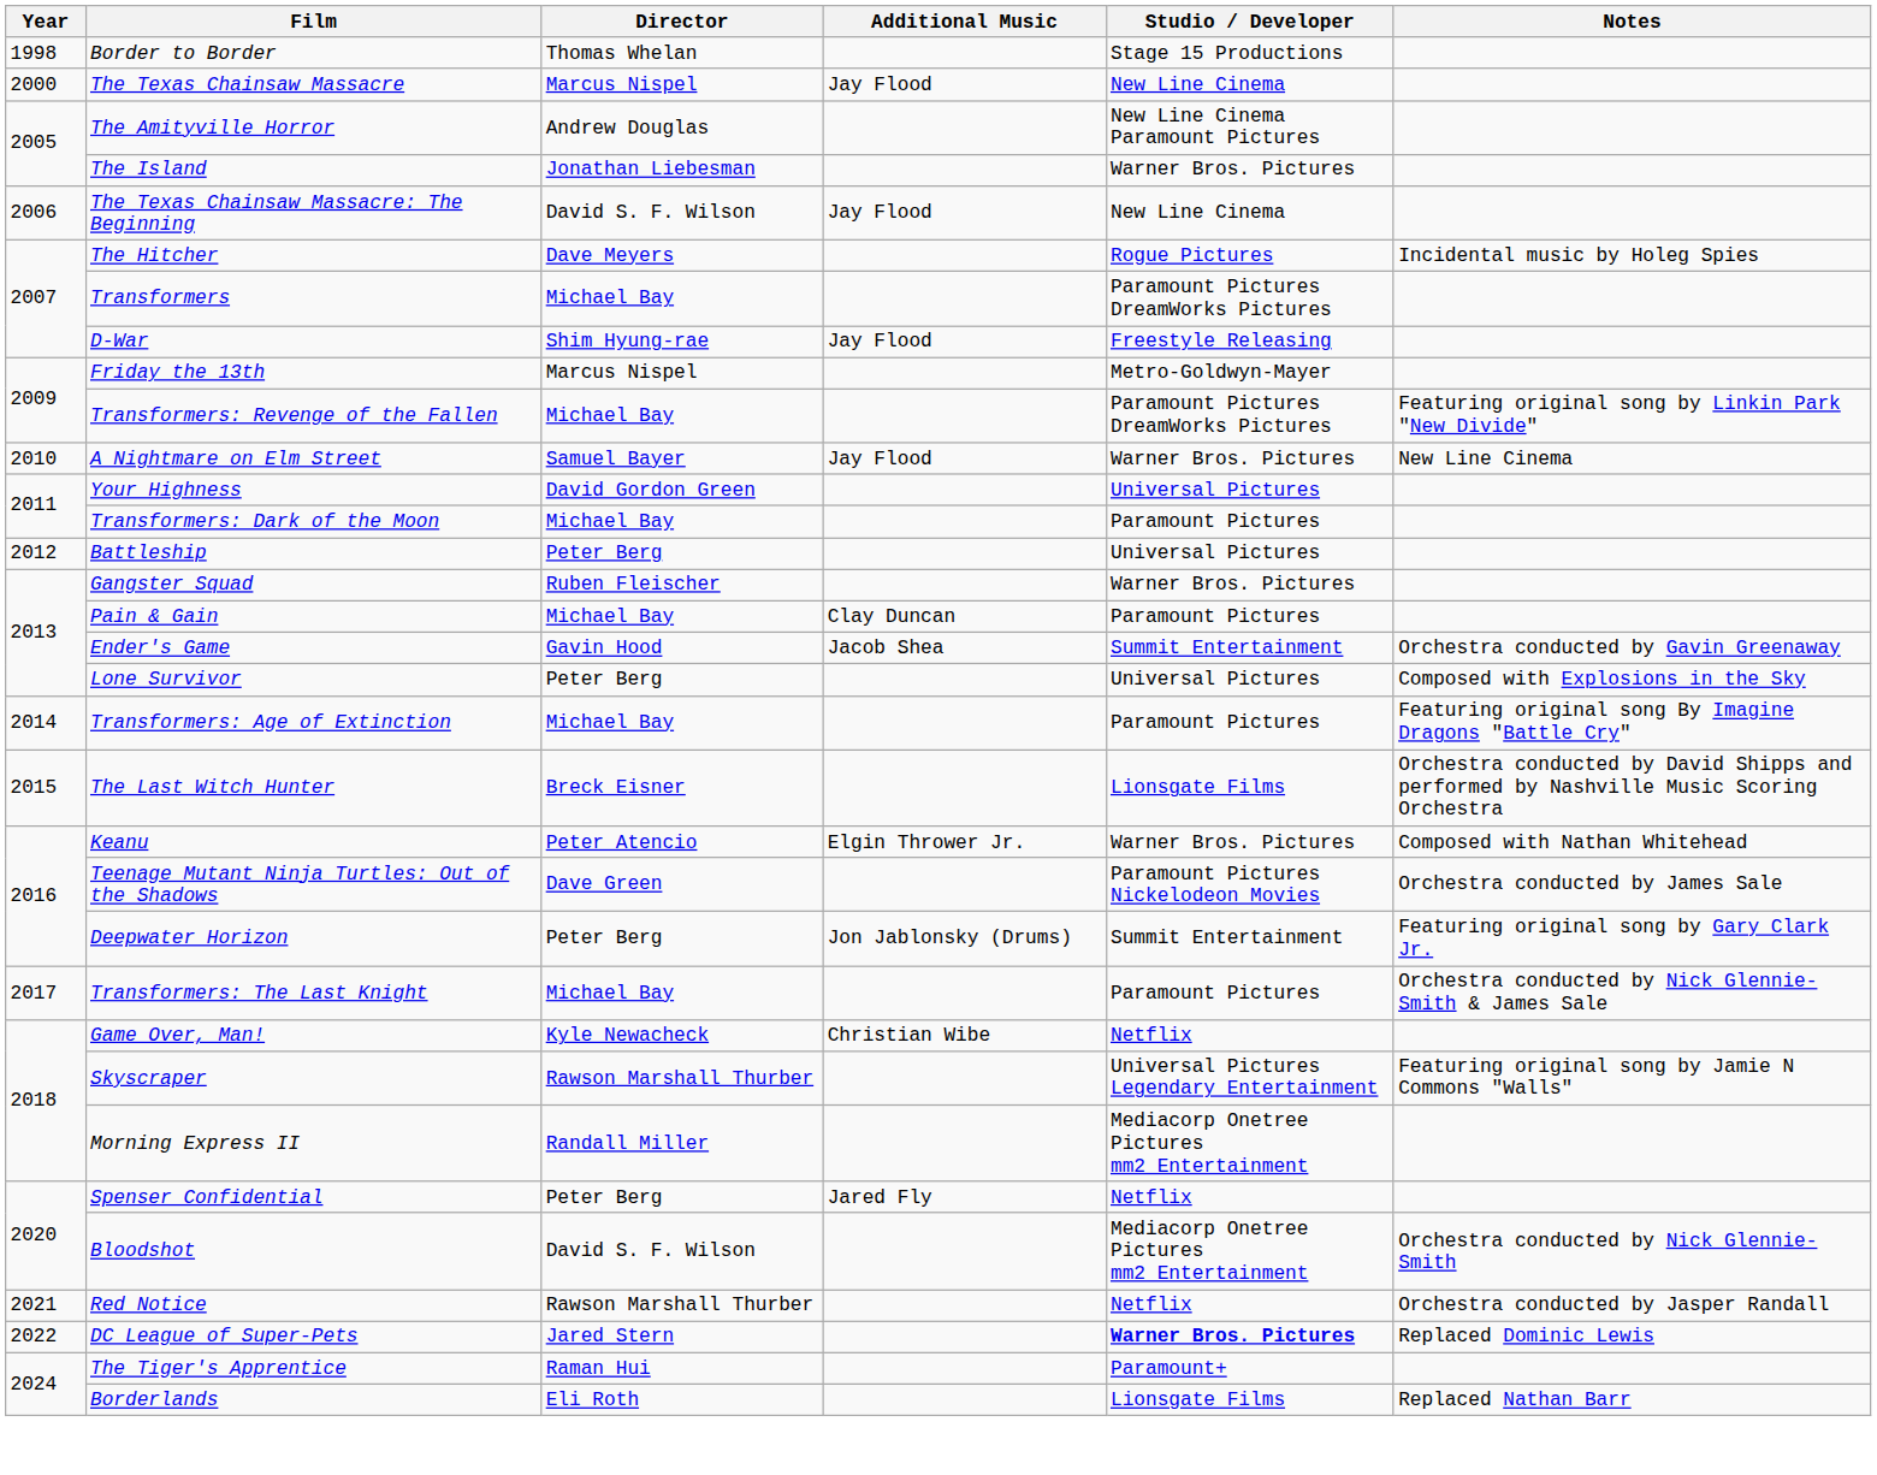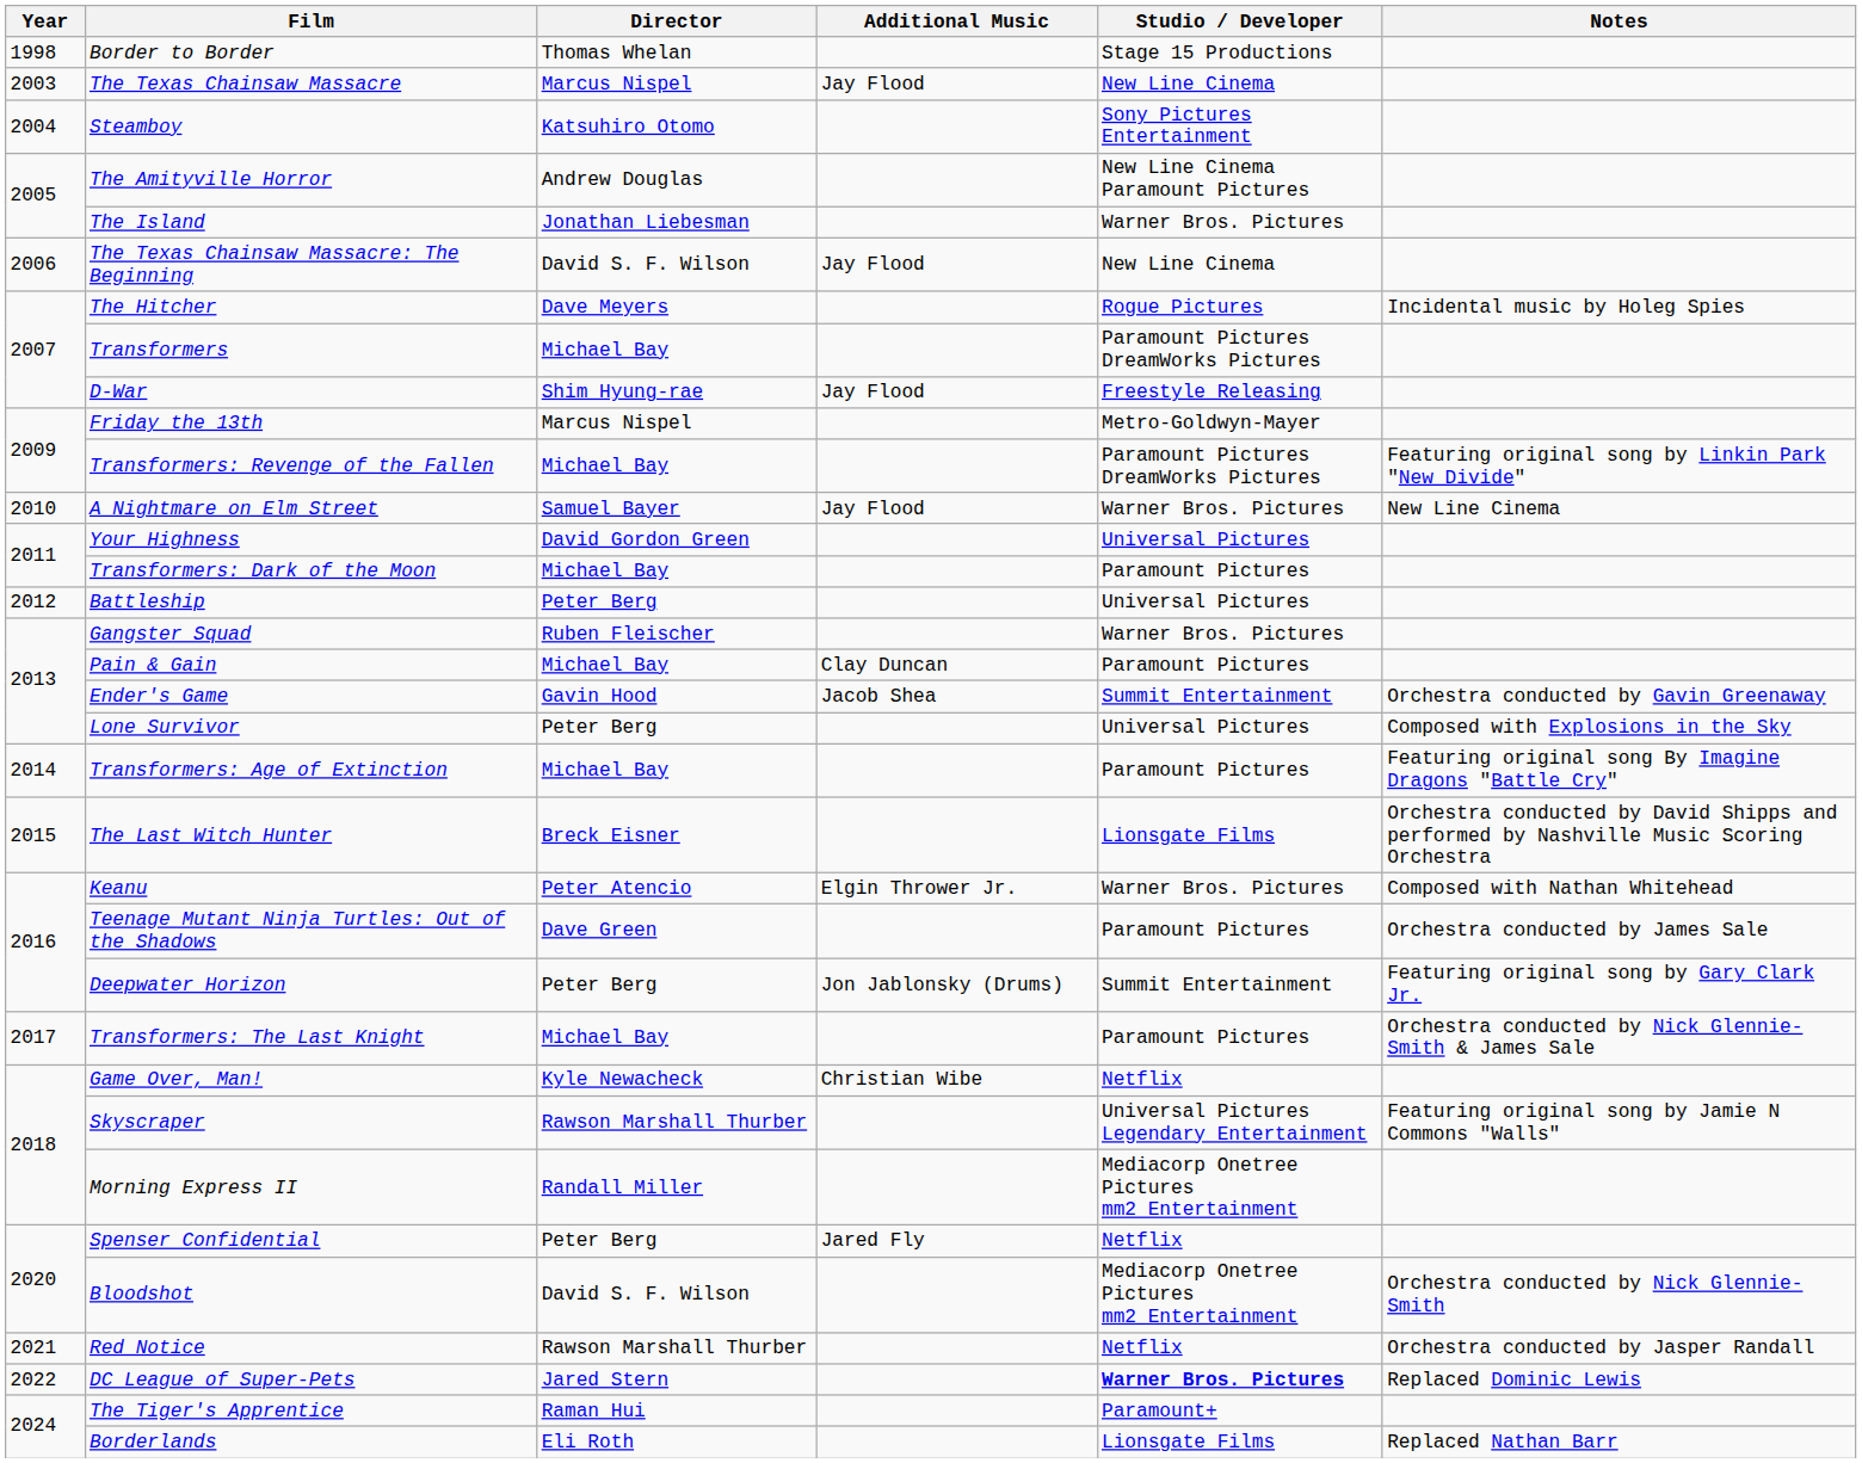The Texas Chainsaw Massacre | Year: 2000 -> 2003
+ row: 2004 | Steamboy | Katsuhiro Otomo | Sony Pictures Entertainment
Teenage Mutant Ninja Turtles: Out of the Shadows | Studio / Developer: Paramount Pictures Nickelodeon Movies -> Paramount Pictures
